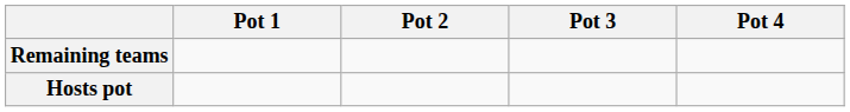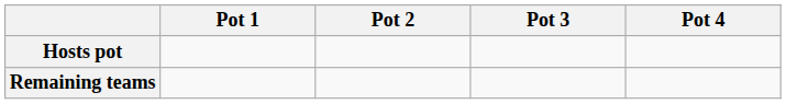rows swapped: Hosts pot <-> Remaining teams
